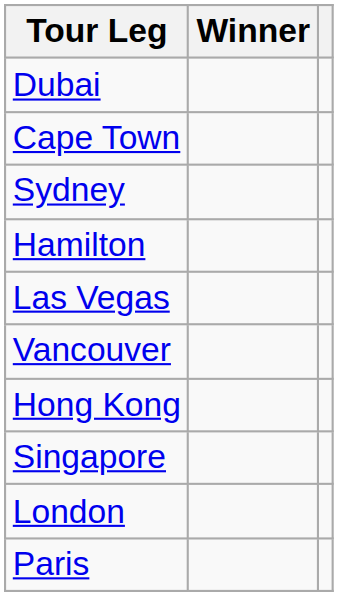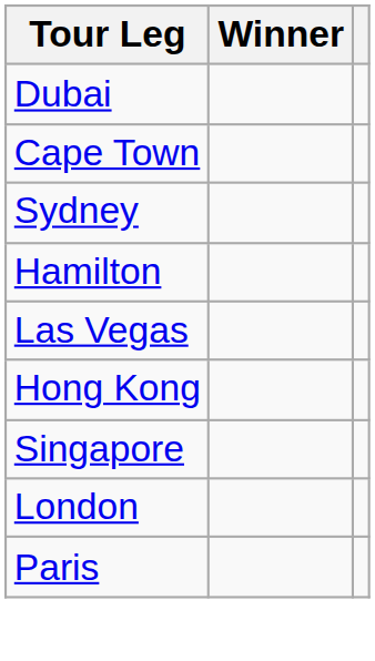- row: Vancouver
